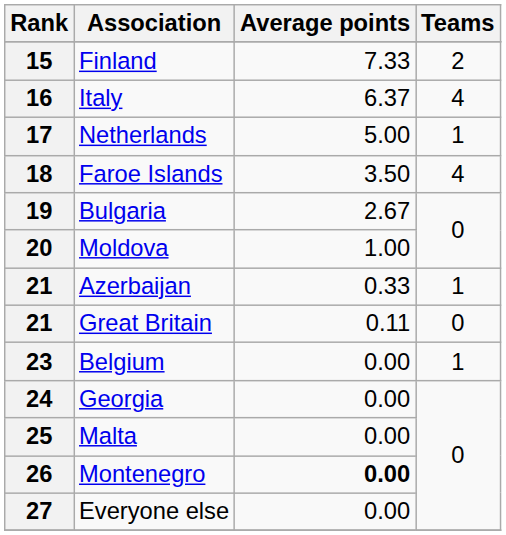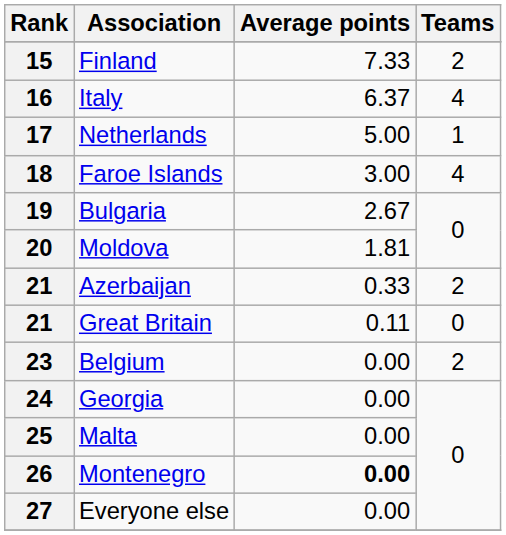18 | Average points: 3.50 -> 3.00
20 | Average points: 1.00 -> 1.81
21 / Azerbaijan | Teams: 1 -> 2
23 | Teams: 1 -> 2
